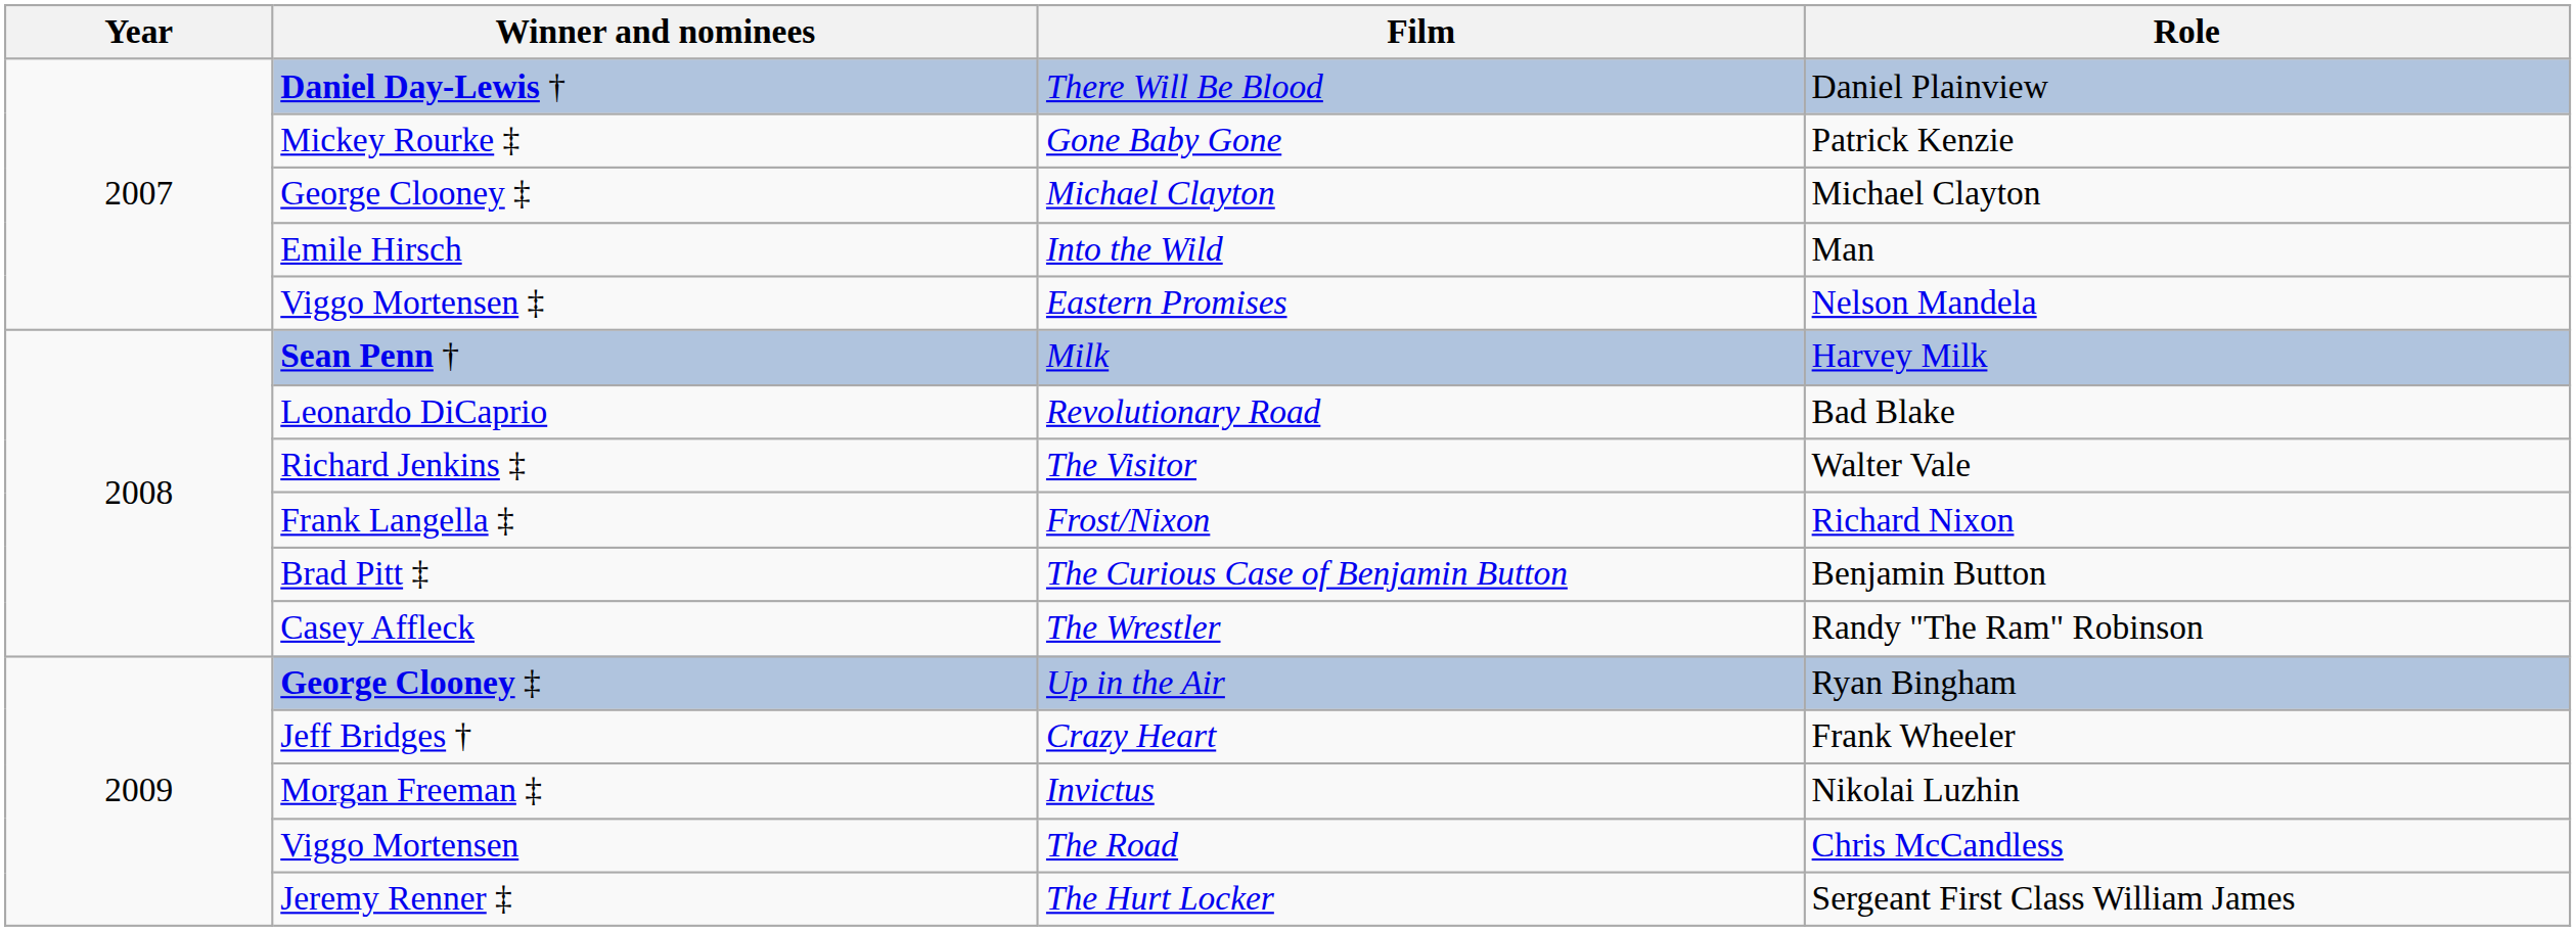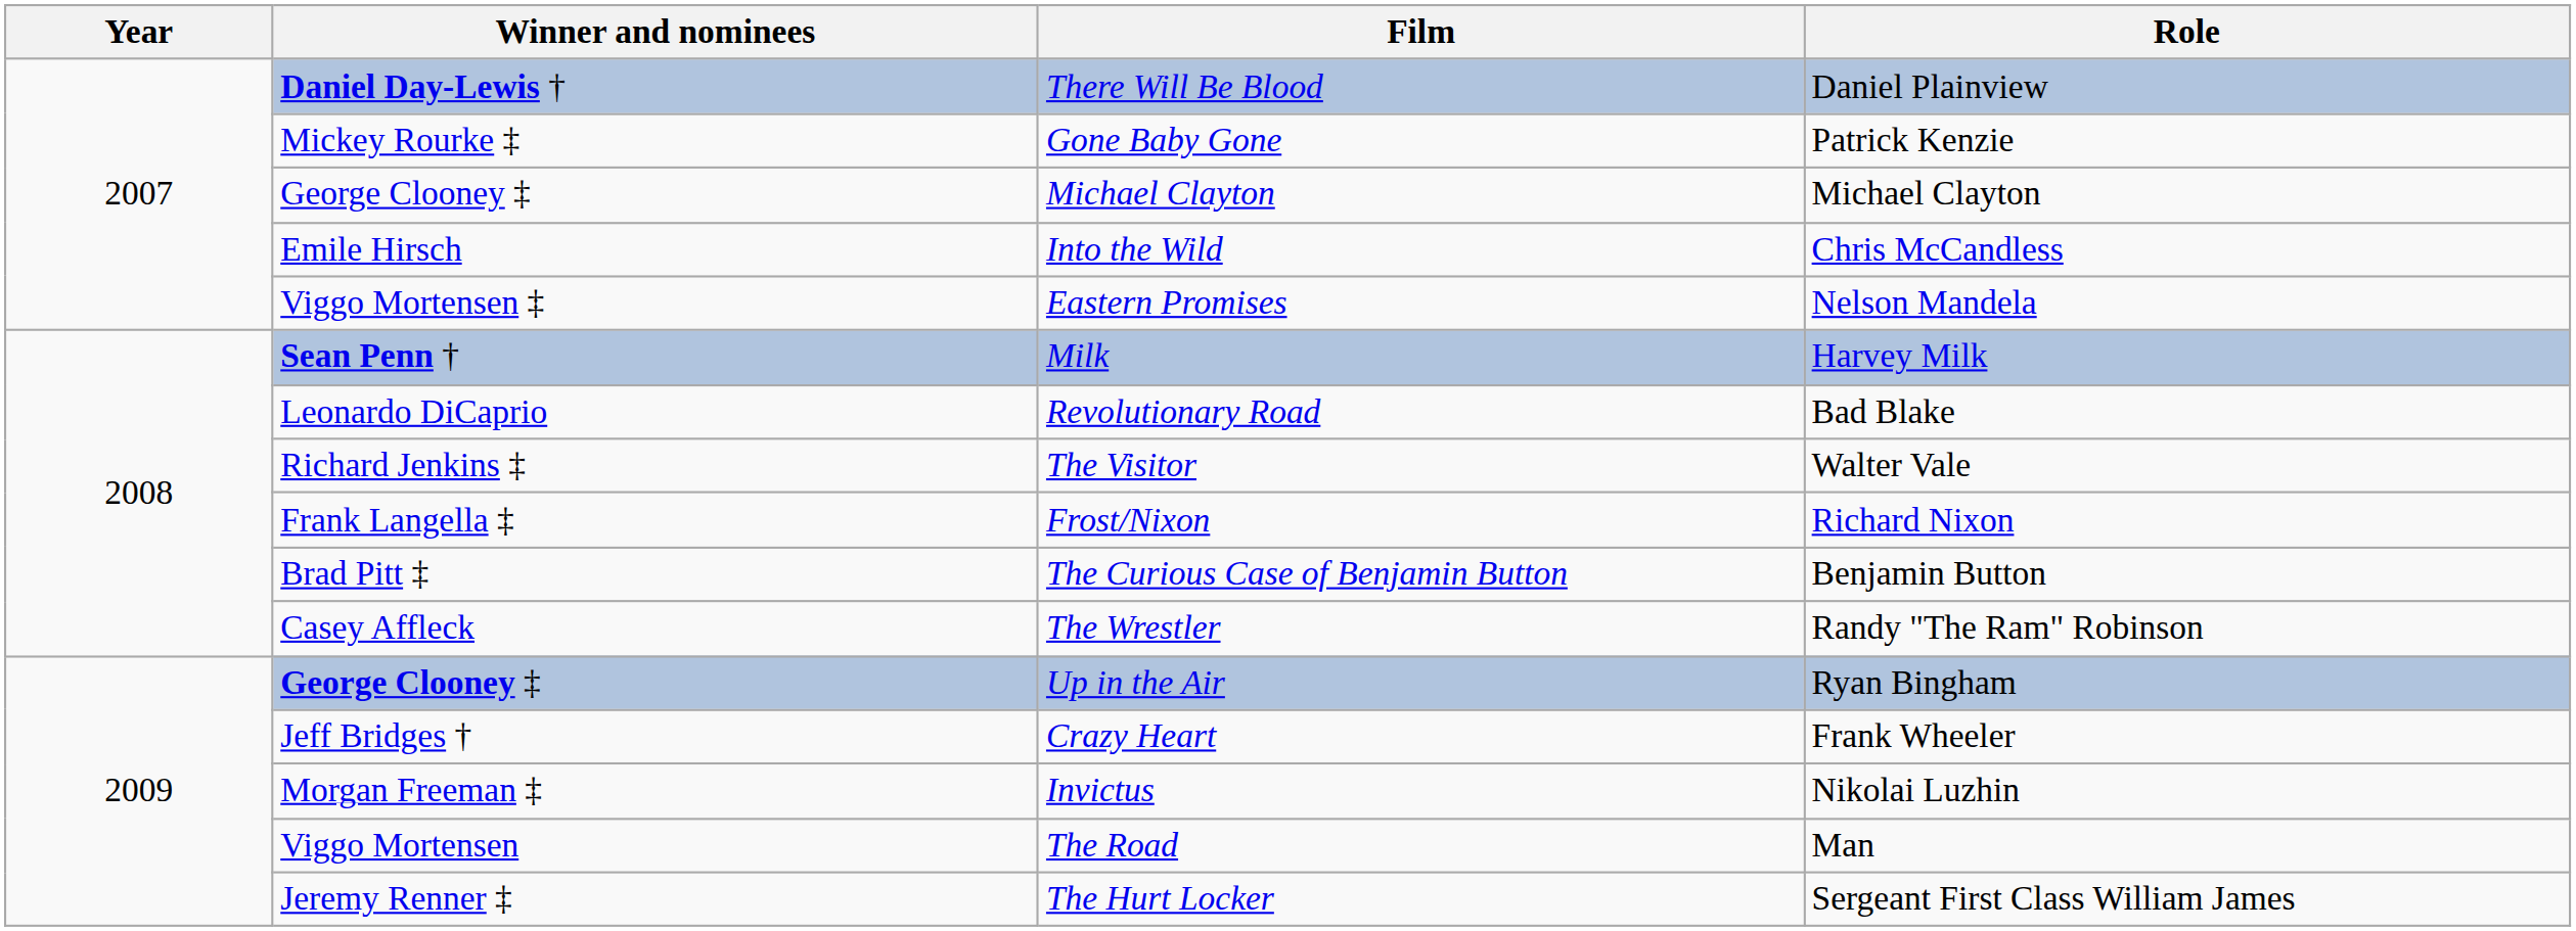Into the Wild | Role: Man -> Chris McCandless
The Road | Role: Chris McCandless -> Man
